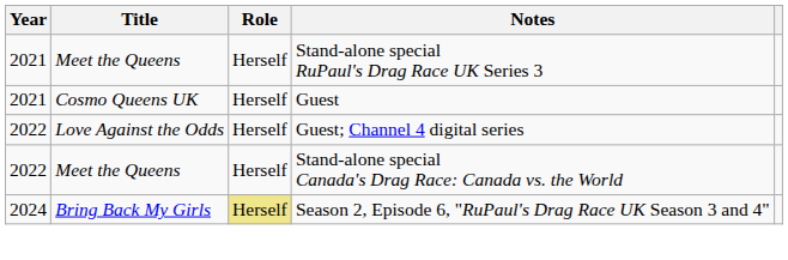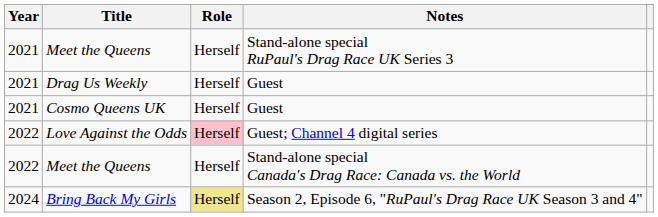+ row: 2021 | Drag Us Weekly | Herself | Guest
Love Against the Odds | Role: no background -> pink background
